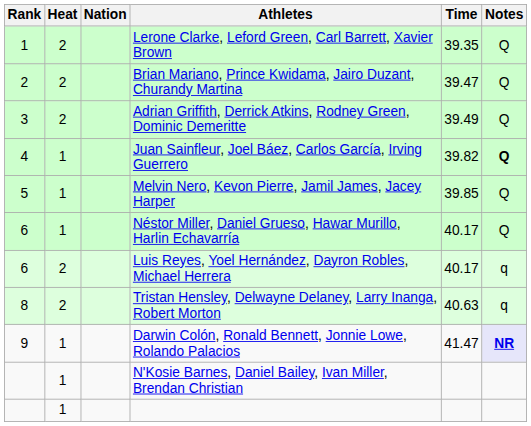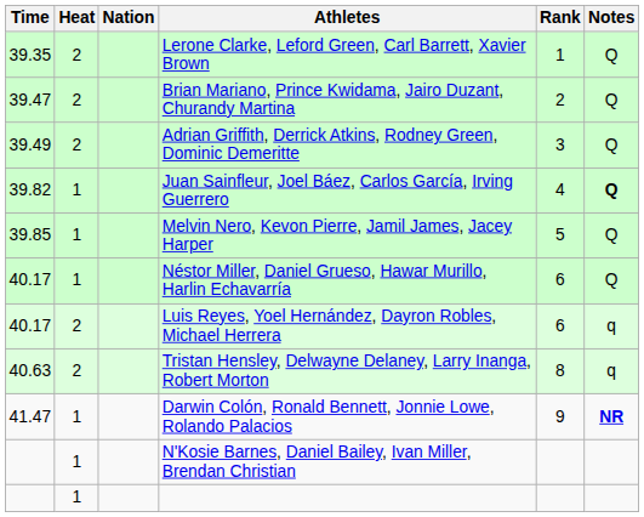columns swapped: Rank <-> Time
Darwin Colón, Ronald Bennett, Jonnie Lowe, Rolando Palacios | Notes: lavender background -> no background
